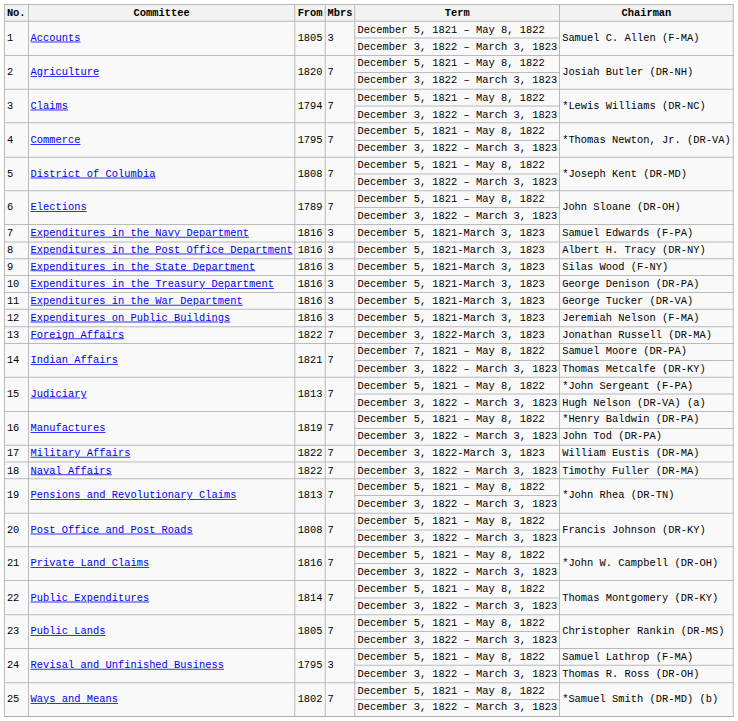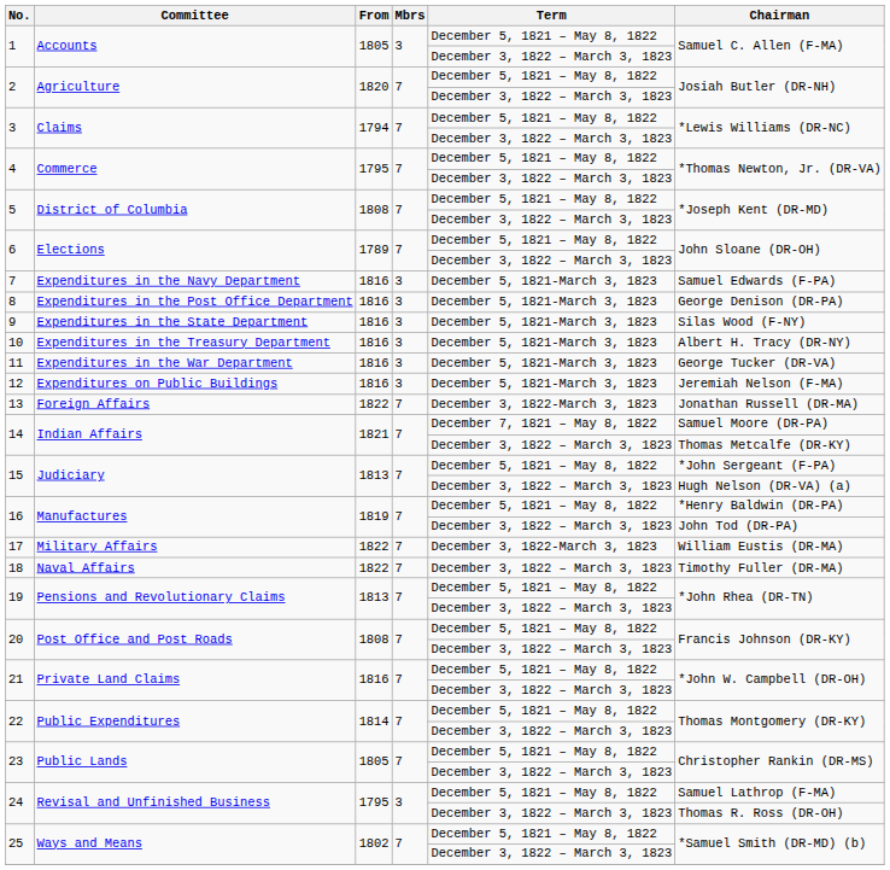8 | Chairman: Albert H. Tracy (DR-NY) -> George Denison (DR-PA)
10 | Chairman: George Denison (DR-PA) -> Albert H. Tracy (DR-NY)
